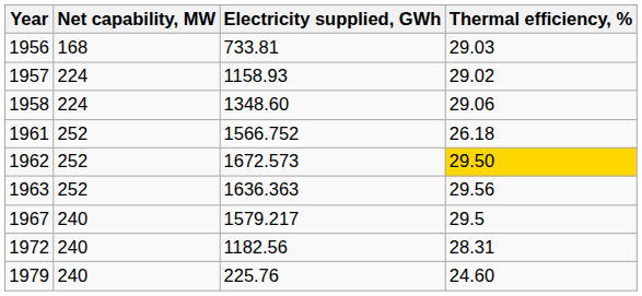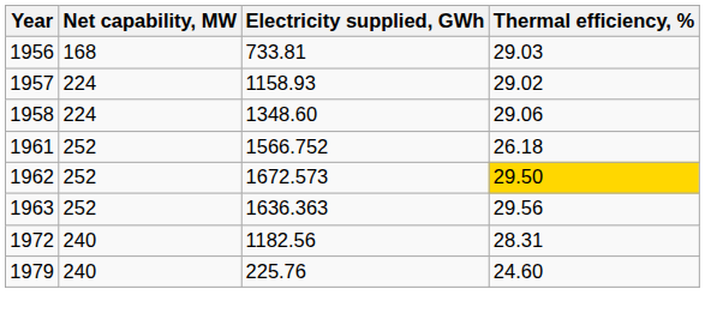- row: 1967 | 240 | 1579.217 | 29.5
